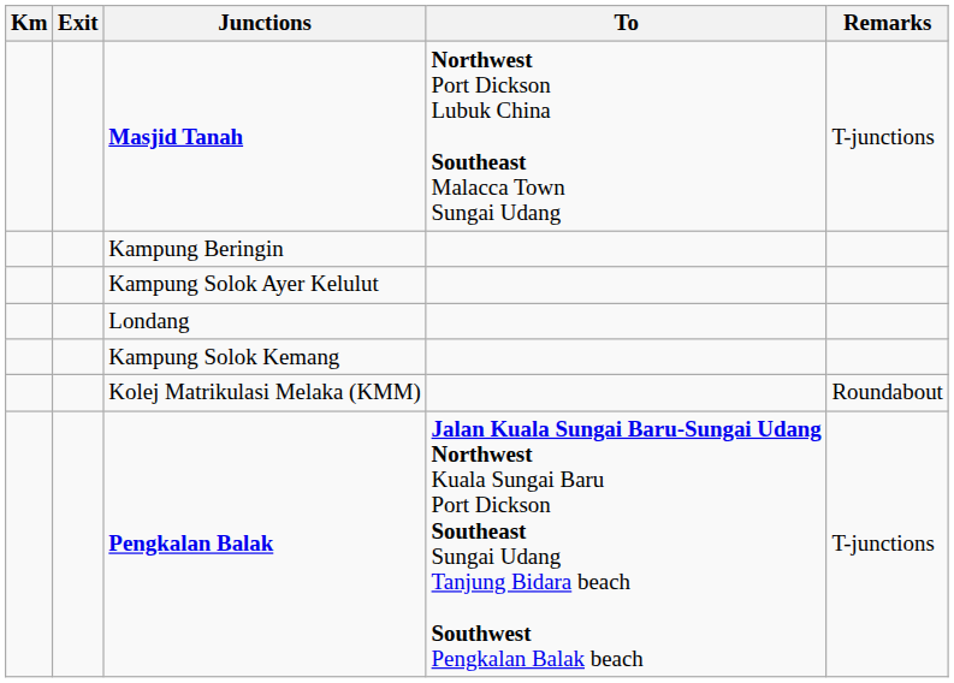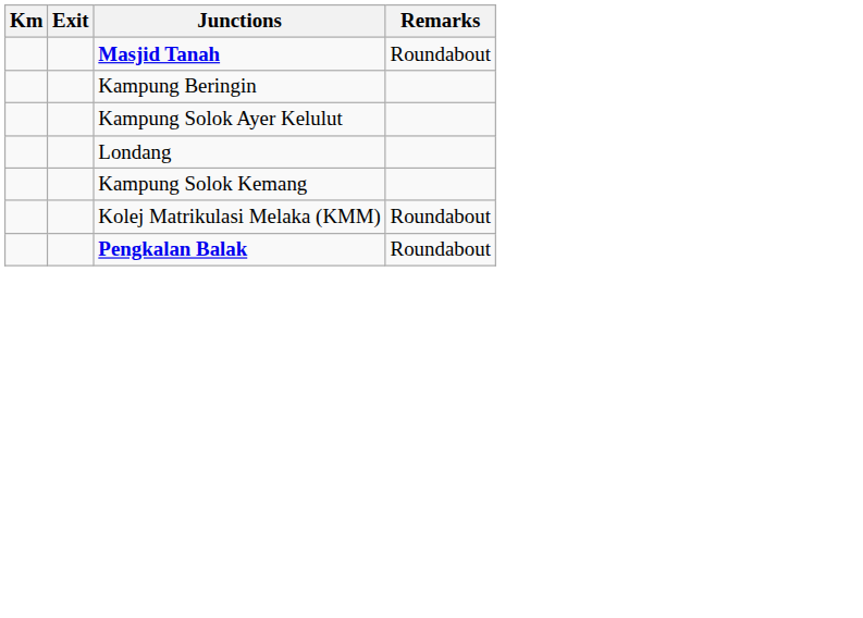- column: To | Northwest Port Dickson Lubuk China Southeast Malacca Town Sungai Udang | Jalan Kuala Sungai Baru-Sungai Udang Northwest Kuala Sungai Baru Port Dickson Southeast Sungai Udang Tanjung Bidara beach Southwest Pengkalan Balak beach
Masjid Tanah | Remarks: T-junctions -> Roundabout
Pengkalan Balak | Remarks: T-junctions -> Roundabout
